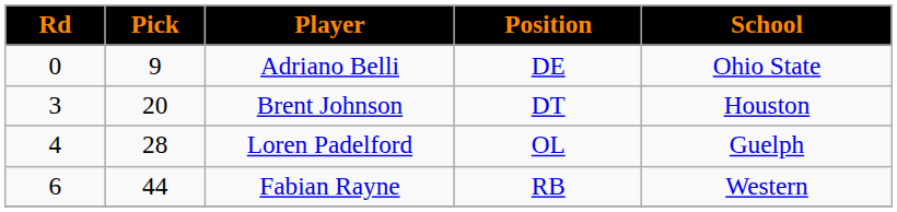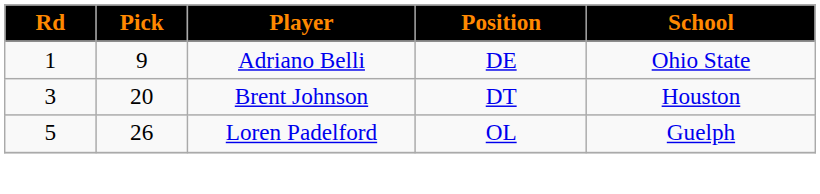Adriano Belli | Rd: 0 -> 1
Loren Padelford | Rd: 4 -> 5
Loren Padelford | Pick: 28 -> 26
- row: 6 | 44 | Fabian Rayne | RB | Western
